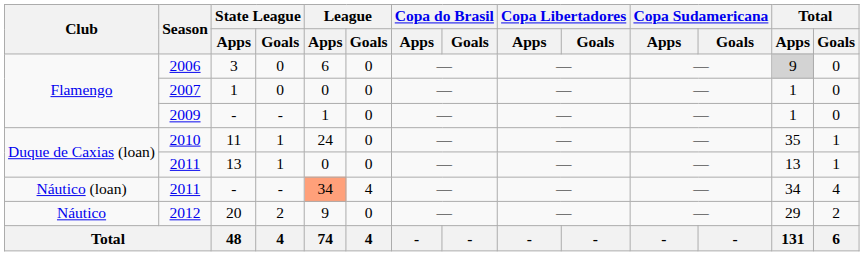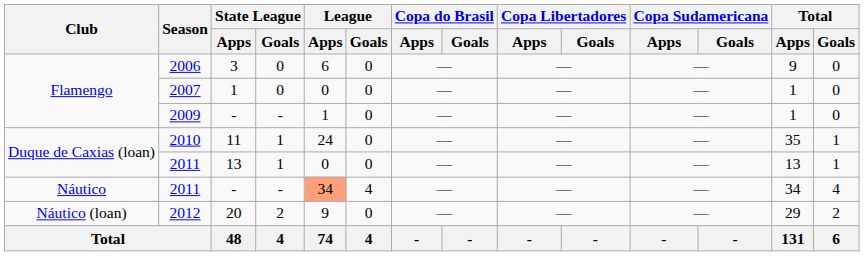2006 | Total / Apps: lightgrey background -> no background
2011 / - | Club: Náutico (loan) -> Náutico
2012 | Club: Náutico -> Náutico (loan)
